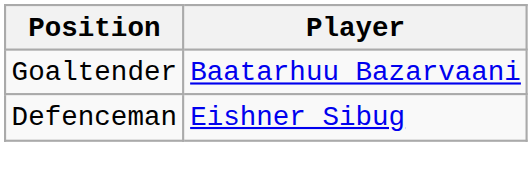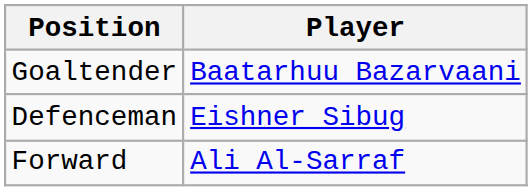+ row: Forward | Ali Al-Sarraf
